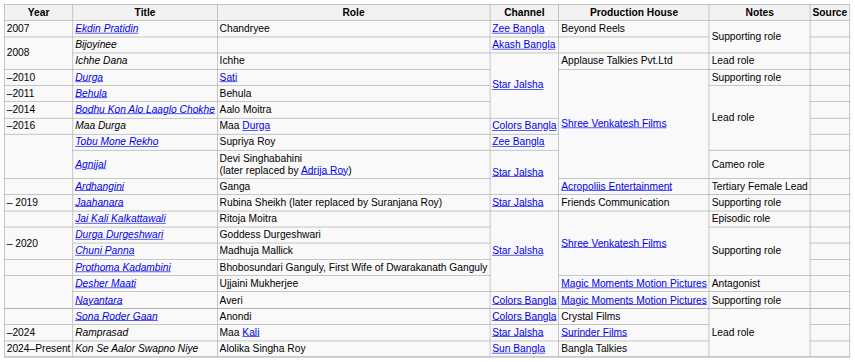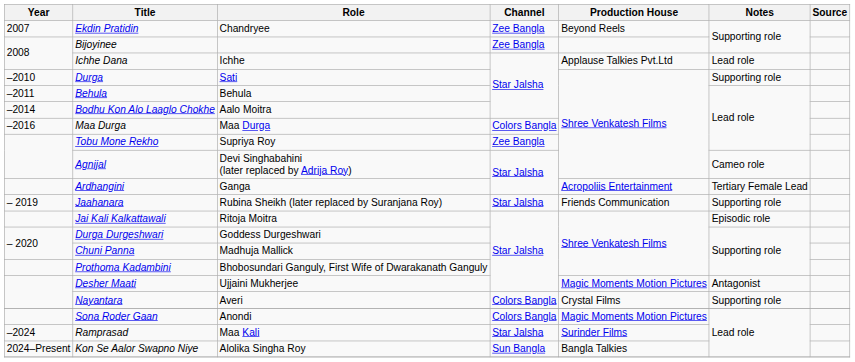Bijoyinee | Channel: Akash Bangla -> Zee Bangla
Nayantara | Production House: Magic Moments Motion Pictures -> Crystal Films
Sona Roder Gaan | Production House: Crystal Films -> Magic Moments Motion Pictures
